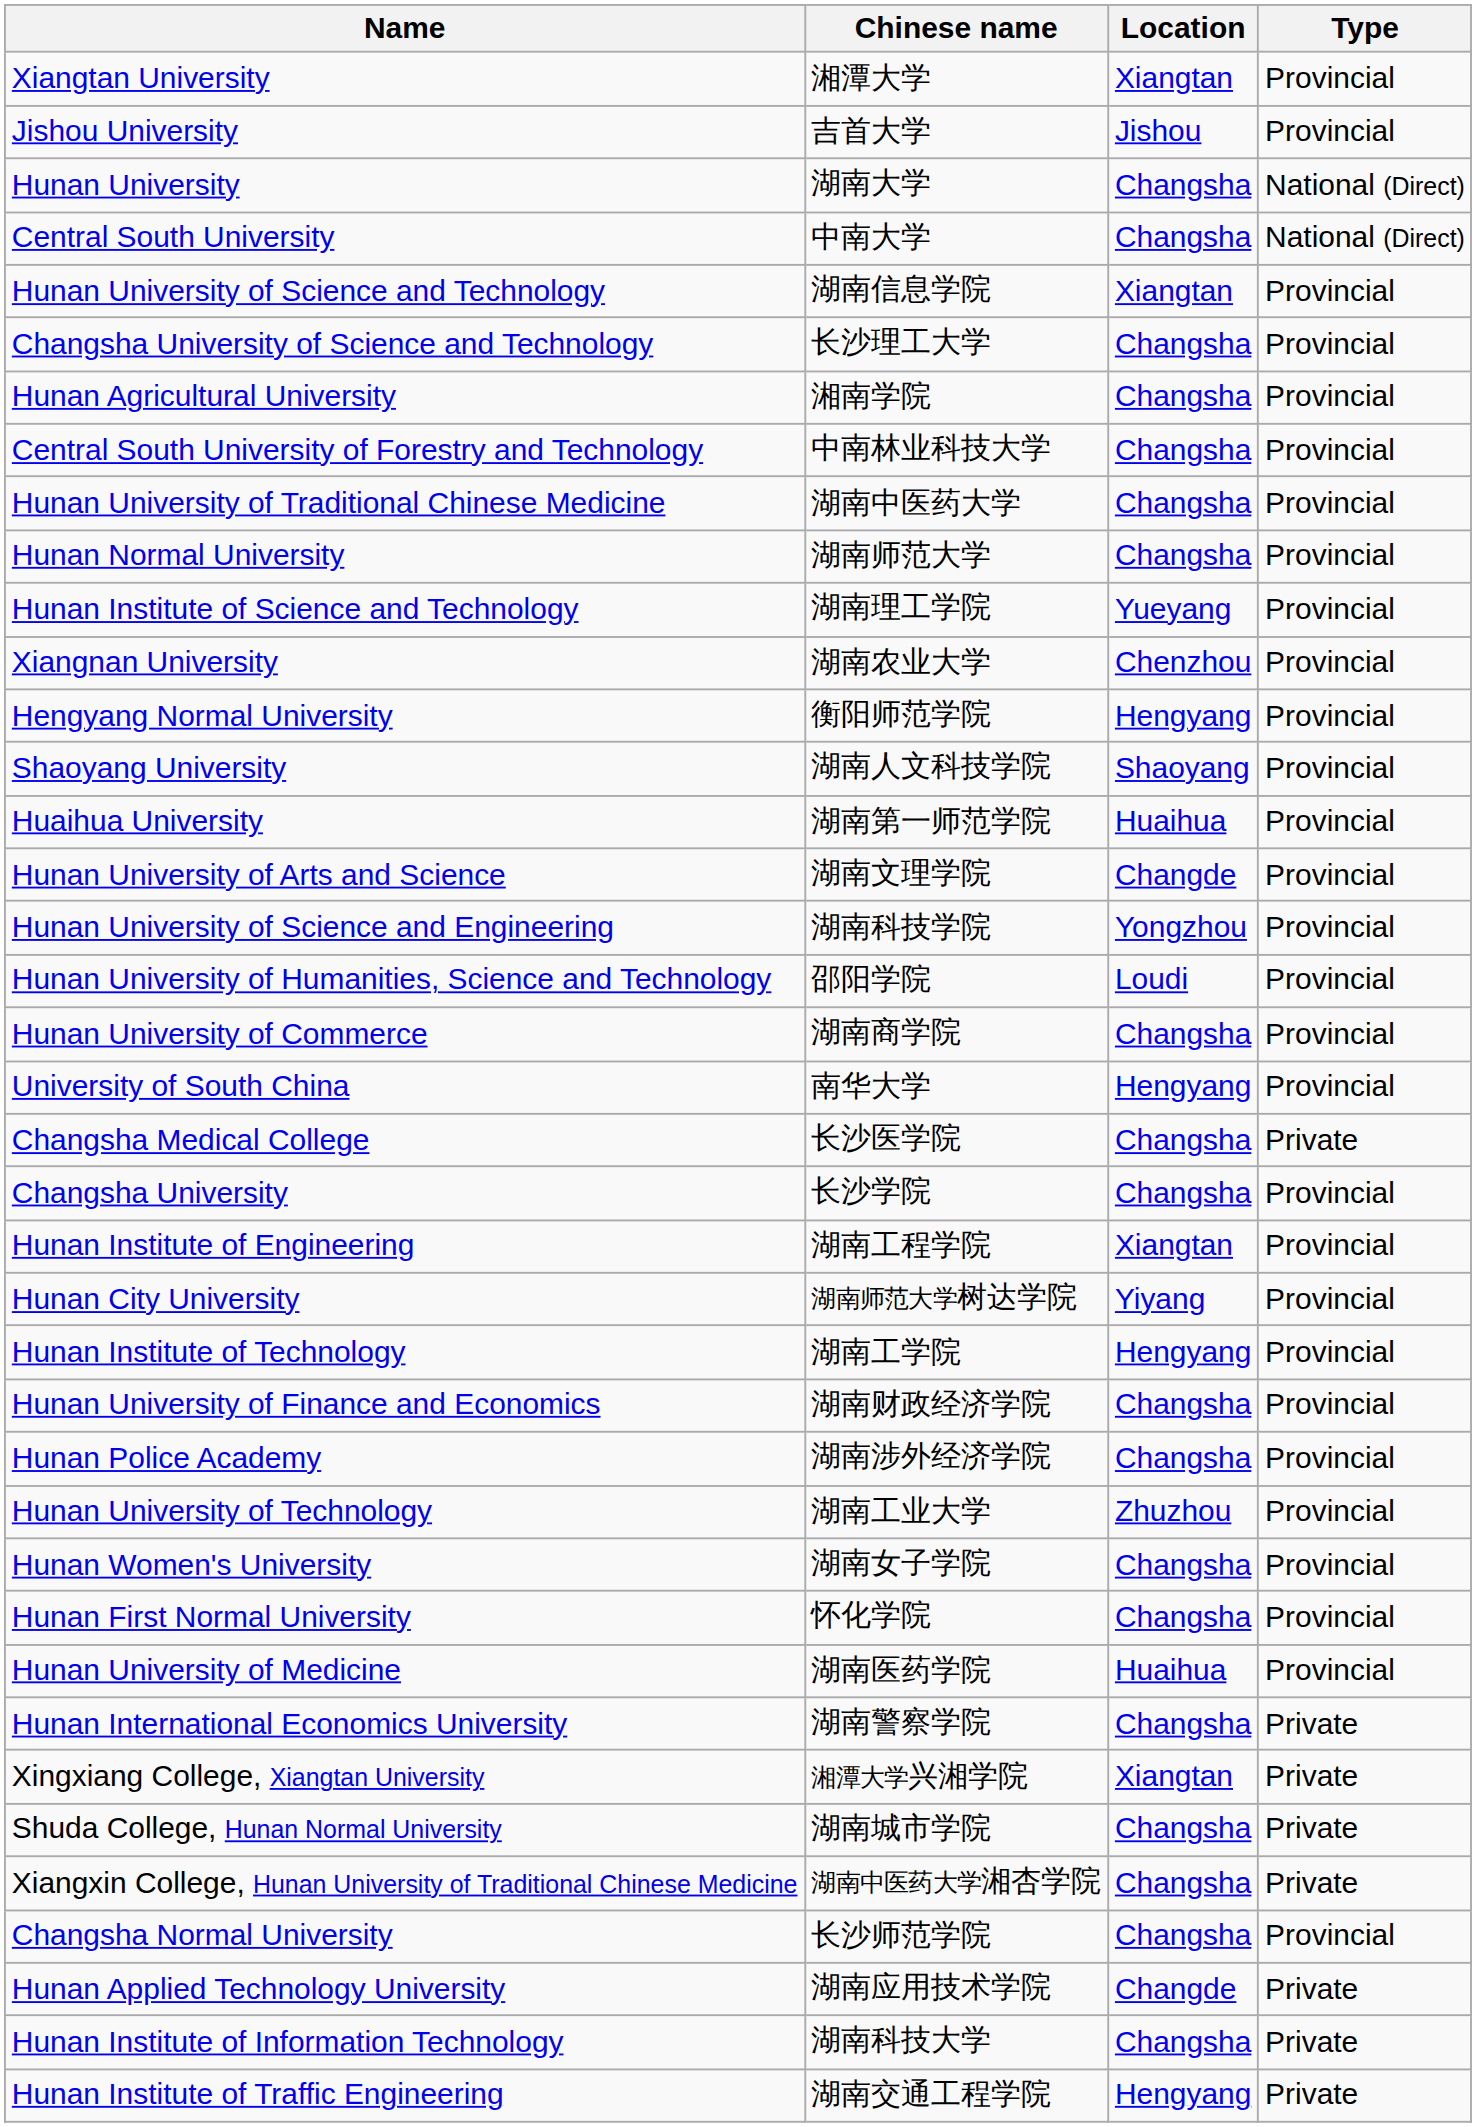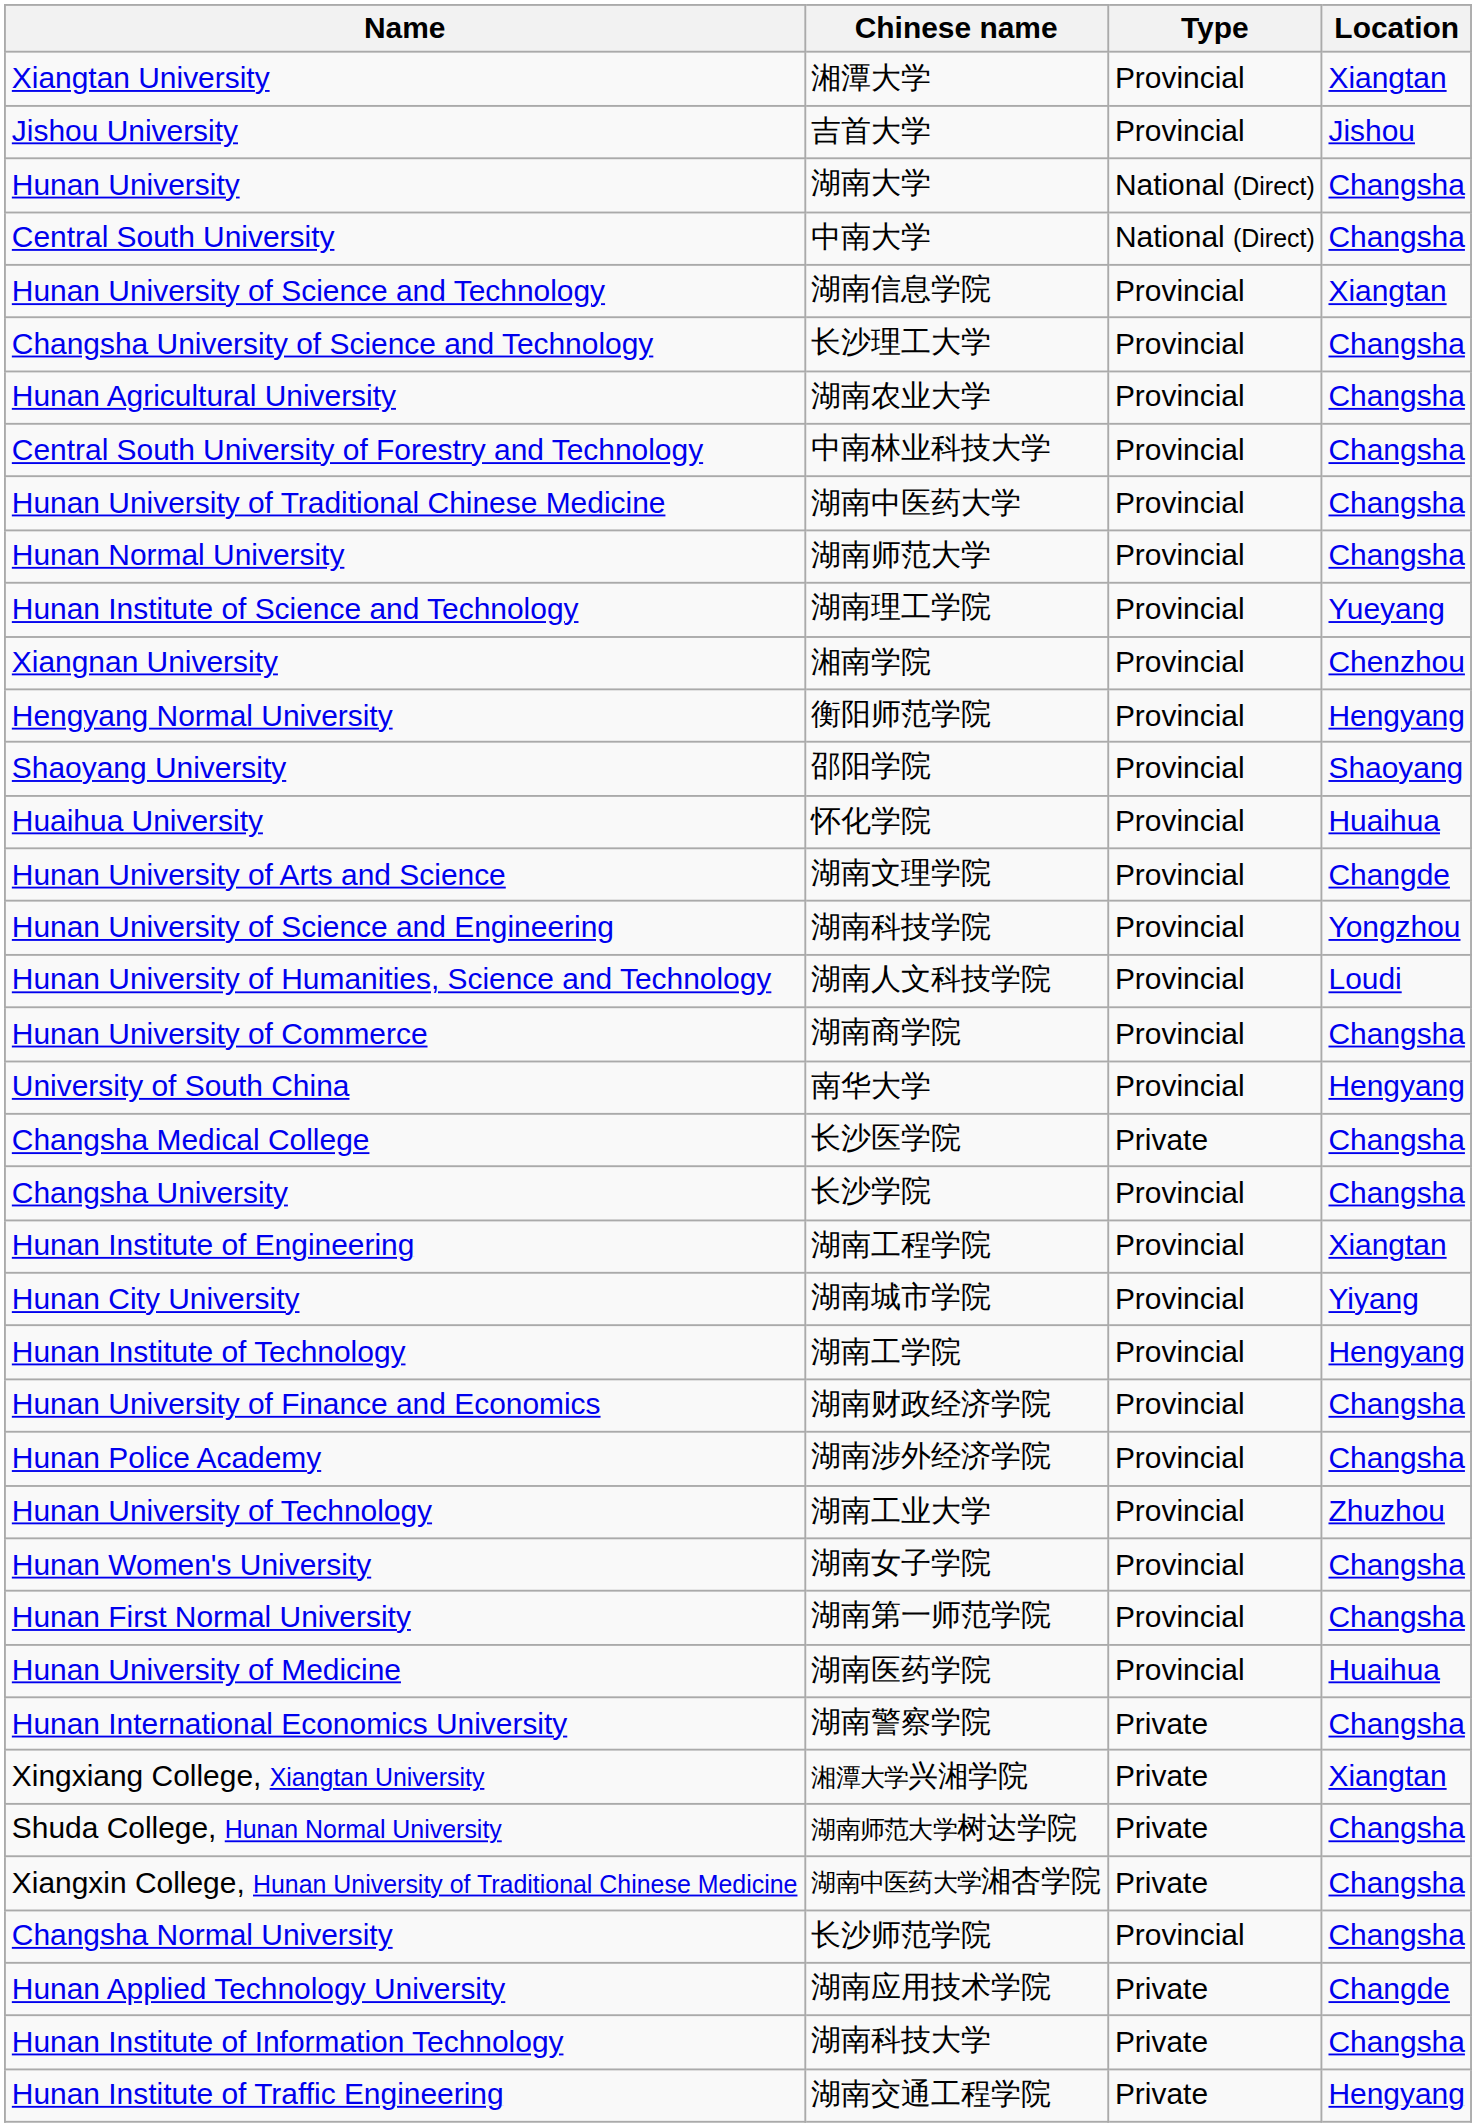columns swapped: Type <-> Location
Hunan Agricultural University | Chinese name: 湘南学院 -> 湖南农业大学
Xiangnan University | Chinese name: 湖南农业大学 -> 湘南学院
Shaoyang University | Chinese name: 湖南人文科技学院 -> 邵阳学院
Huaihua University | Chinese name: 湖南第一师范学院 -> 怀化学院
Hunan University of Humanities, Science and Technology | Chinese name: 邵阳学院 -> 湖南人文科技学院
Hunan City University | Chinese name: 湖南师范大学树达学院 -> 湖南城市学院
Hunan First Normal University | Chinese name: 怀化学院 -> 湖南第一师范学院
Shuda College, Hunan Normal University | Chinese name: 湖南城市学院 -> 湖南师范大学树达学院
